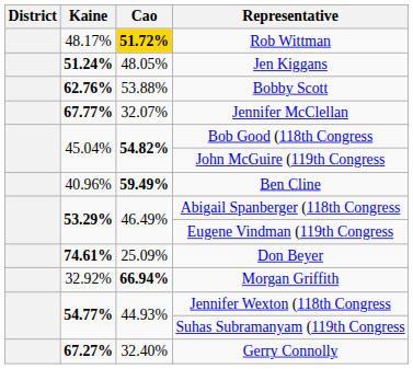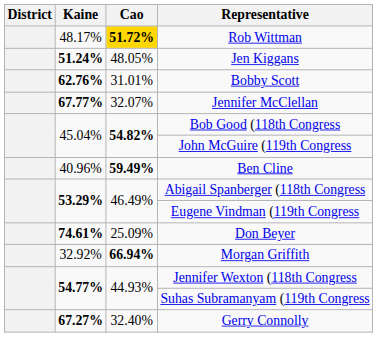Bobby Scott | Cao: 53.88% -> 31.01%
